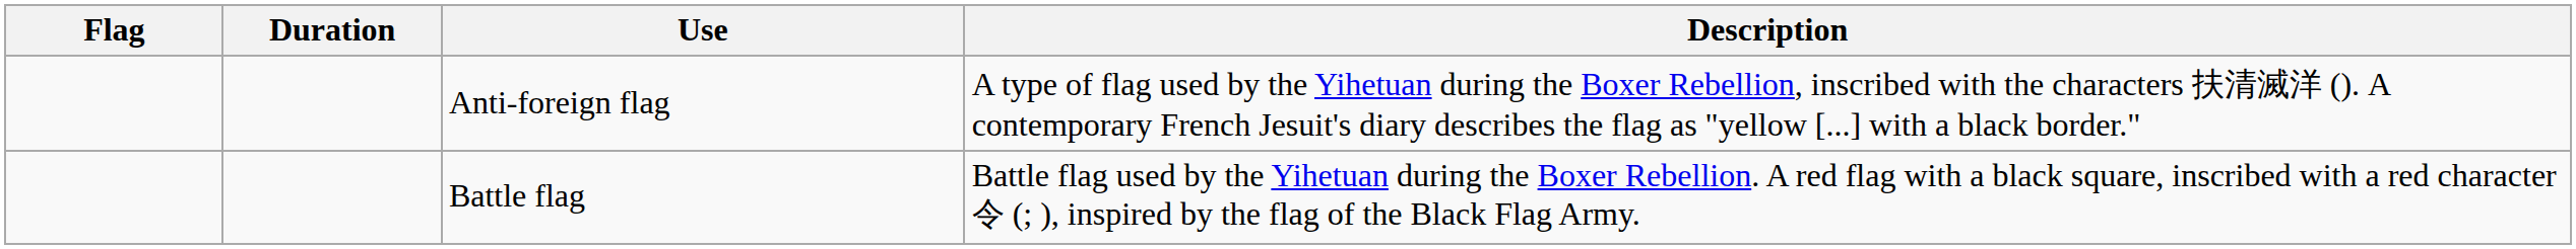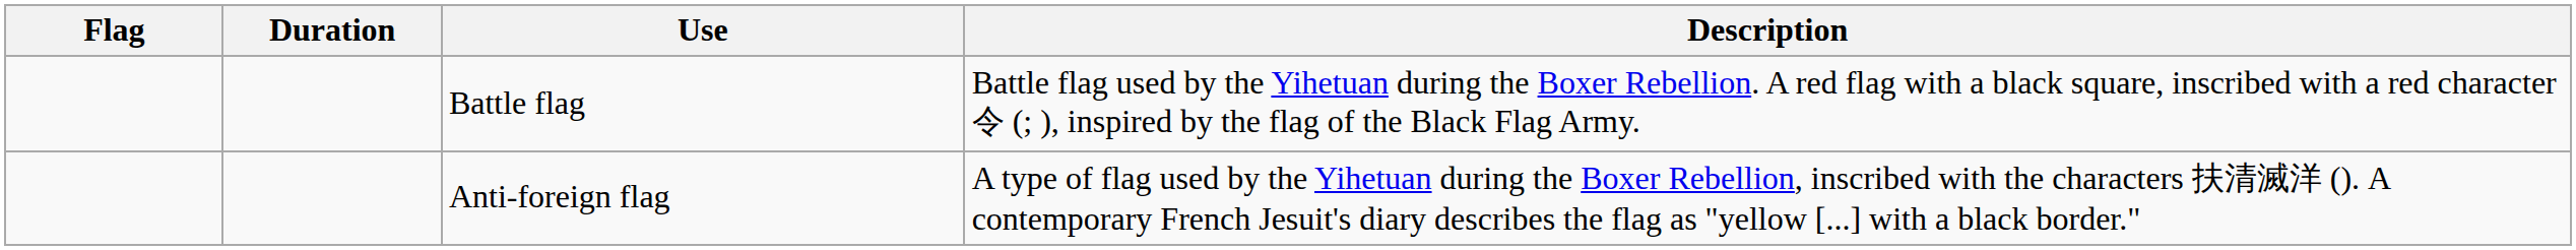rows swapped: Battle flag <-> Anti-foreign flag
